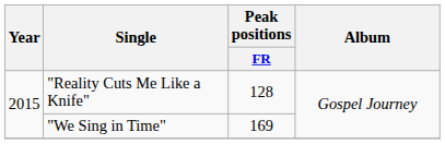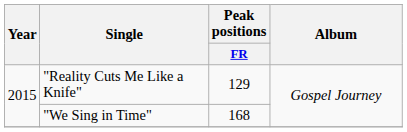"Reality Cuts Me Like a Knife" | Peak positions / FR: 128 -> 129
"We Sing in Time" | Peak positions / FR: 169 -> 168
